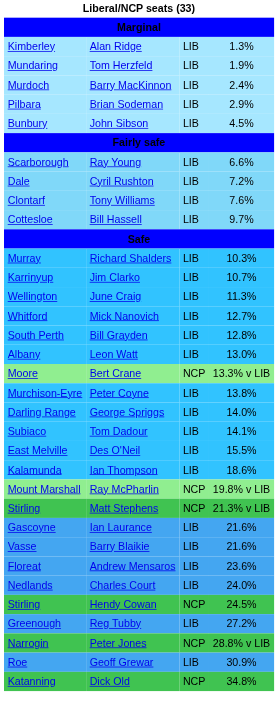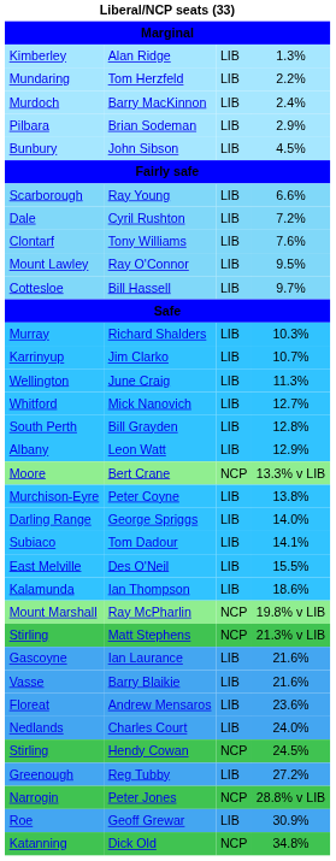Tom Herzfeld | column 4: 1.9% -> 2.2%
+ row: Mount Lawley | Ray O'Connor | LIB | 9.5%
Leon Watt | column 4: 13.0% -> 12.9%
